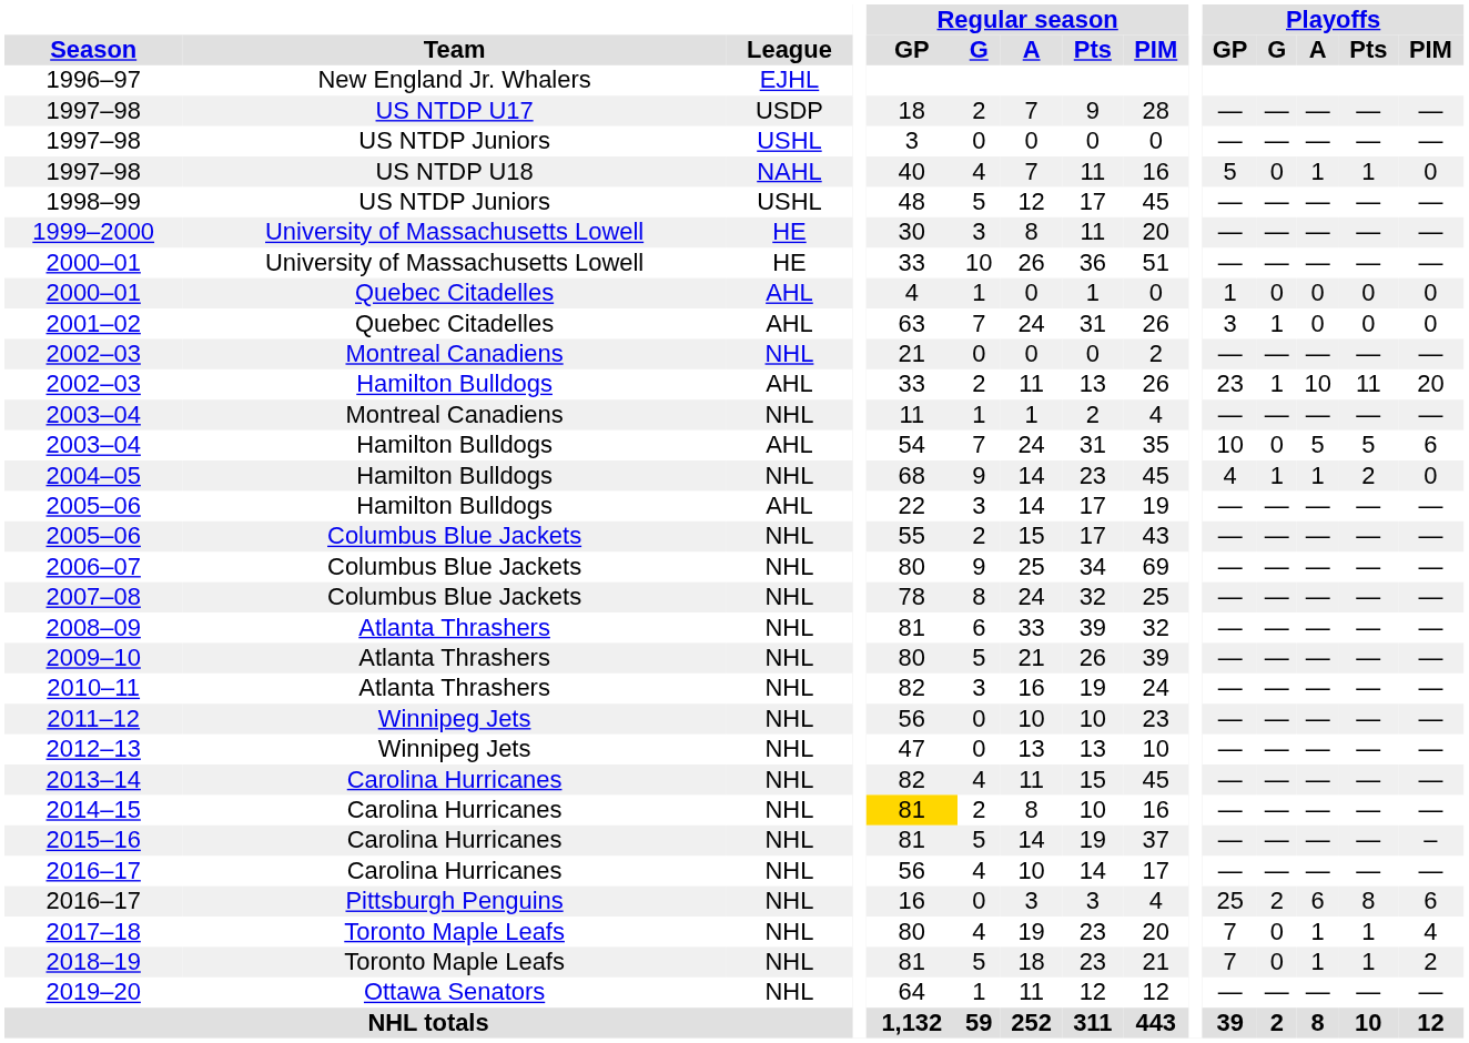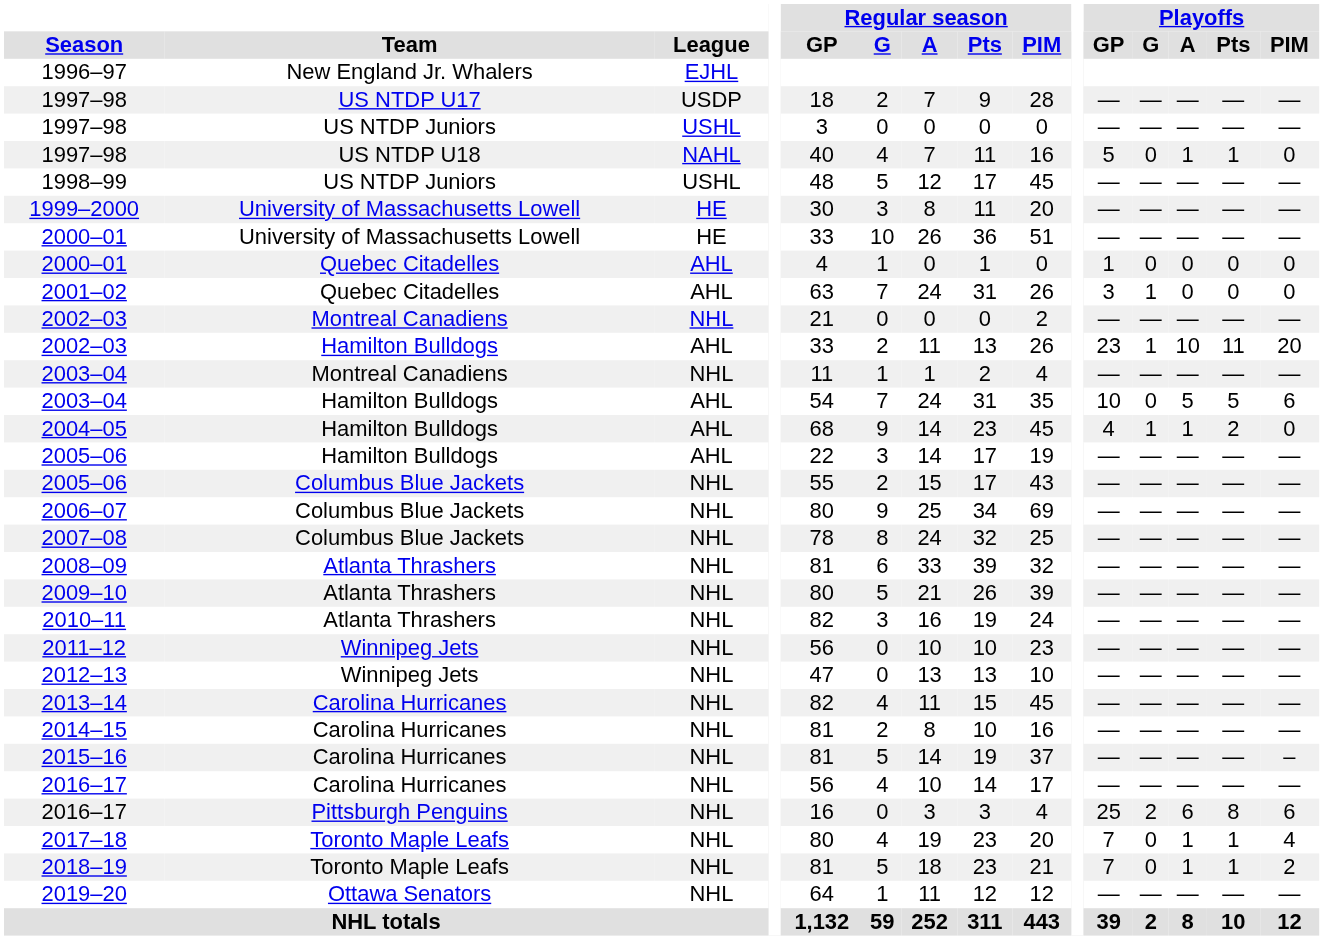2004–05 | League: NHL -> AHL
2014–15 | Regular season / GP: gold background -> no background
